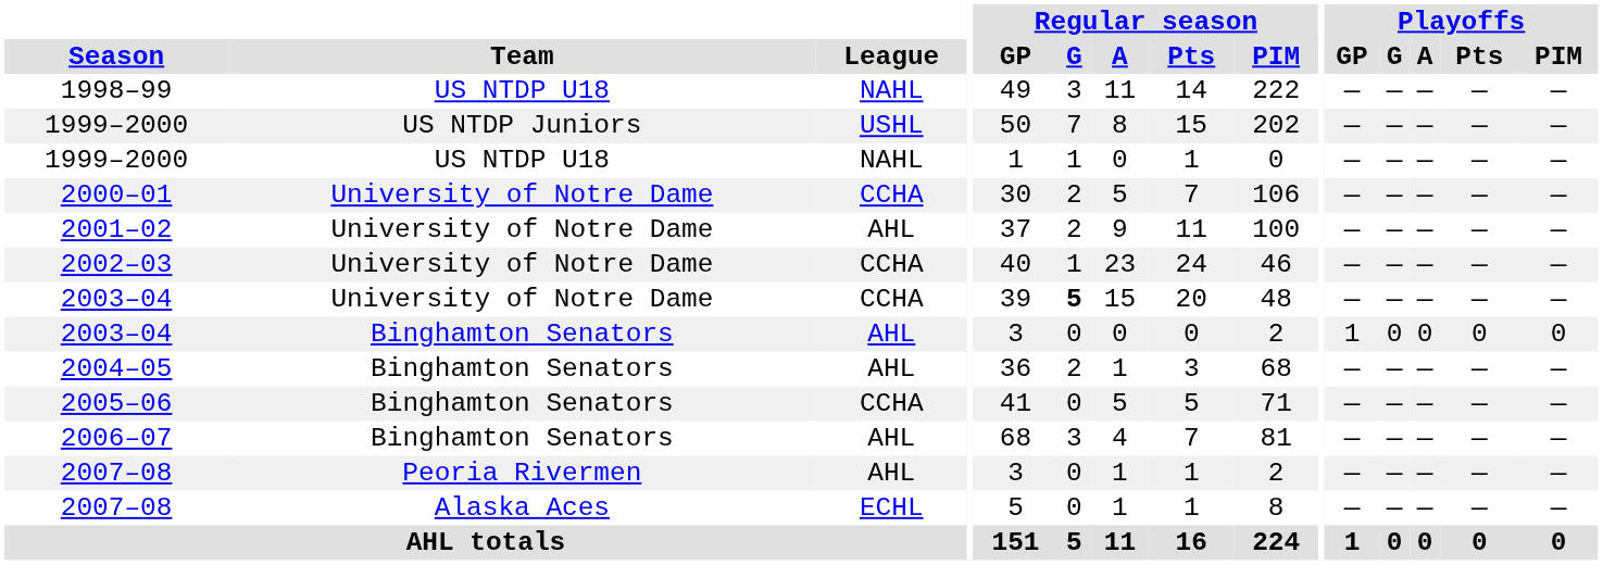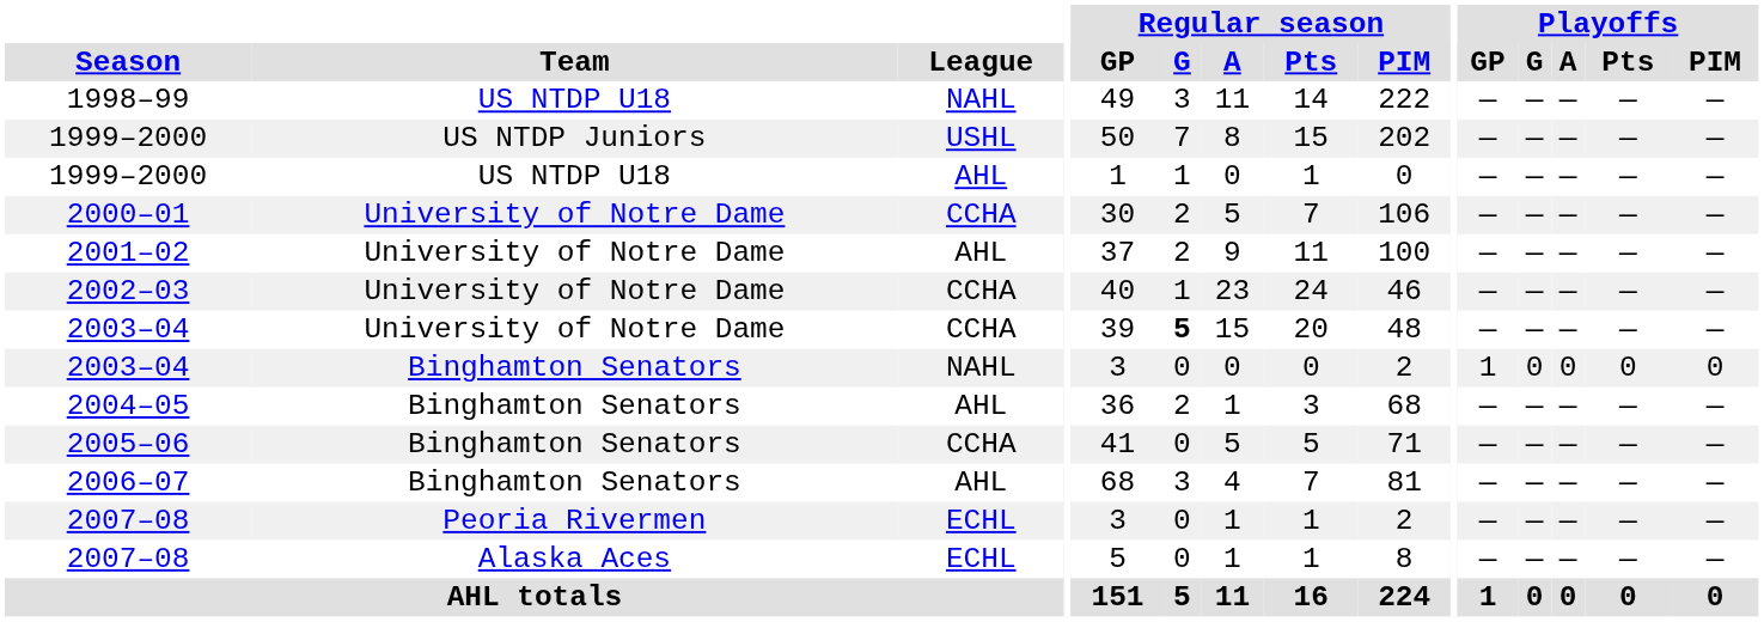1999–2000 / US NTDP U18 | League: NAHL -> AHL
2003–04 / Binghamton Senators | League: AHL -> NAHL
2007–08 / Peoria Rivermen | League: AHL -> ECHL
